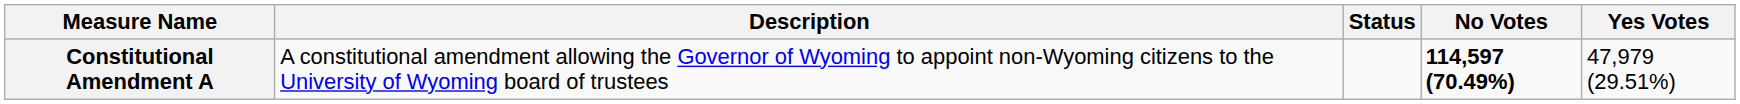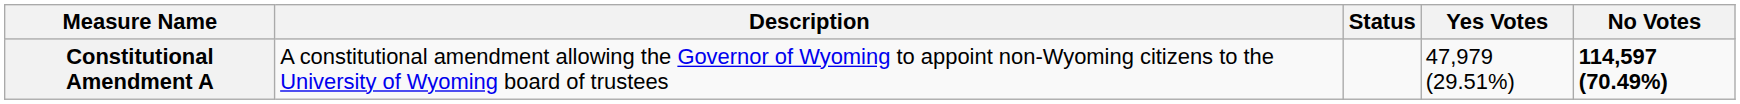columns swapped: Yes Votes <-> No Votes
